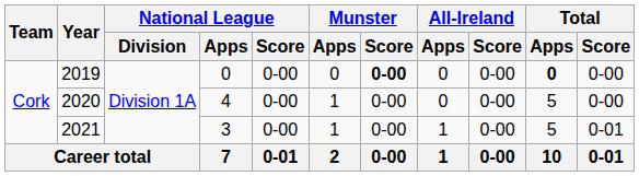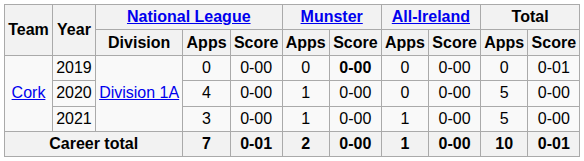2019 | Total / Apps: bold -> normal
2019 | Total / Score: 0-00 -> 0-01
2021 | Total / Score: 0-01 -> 0-00
